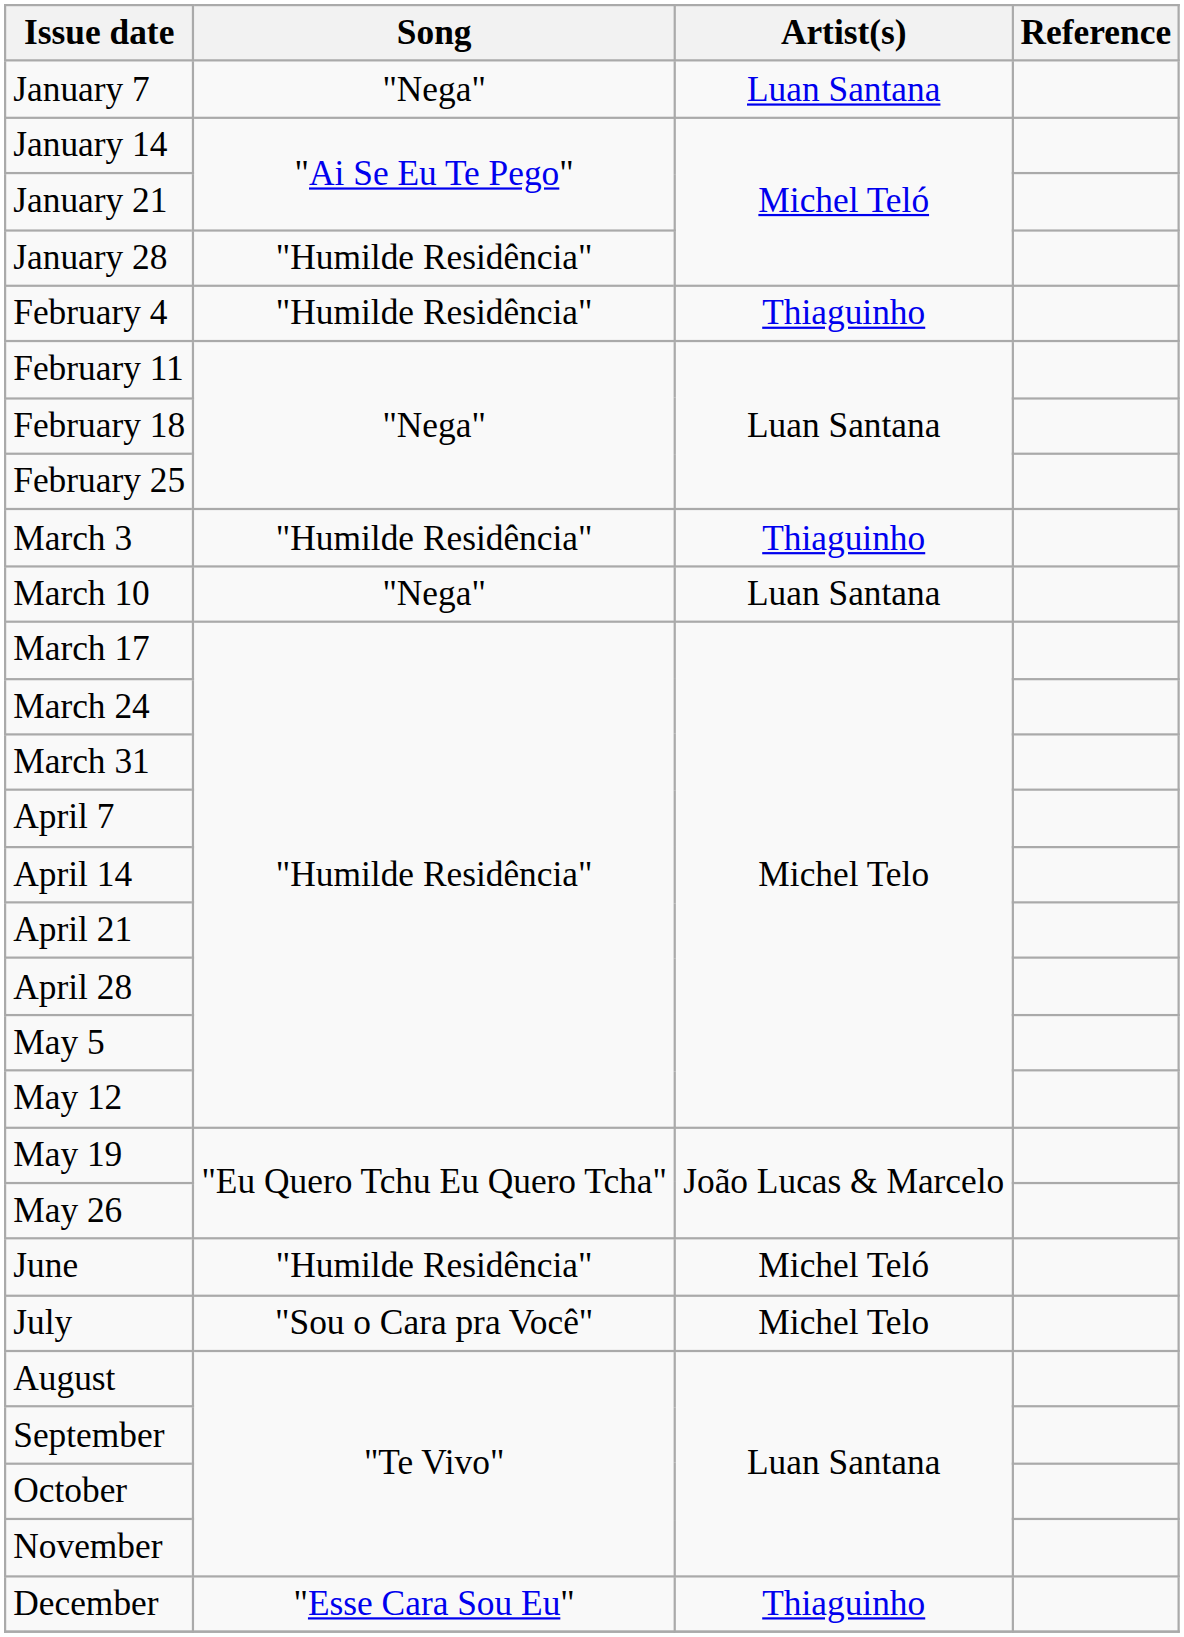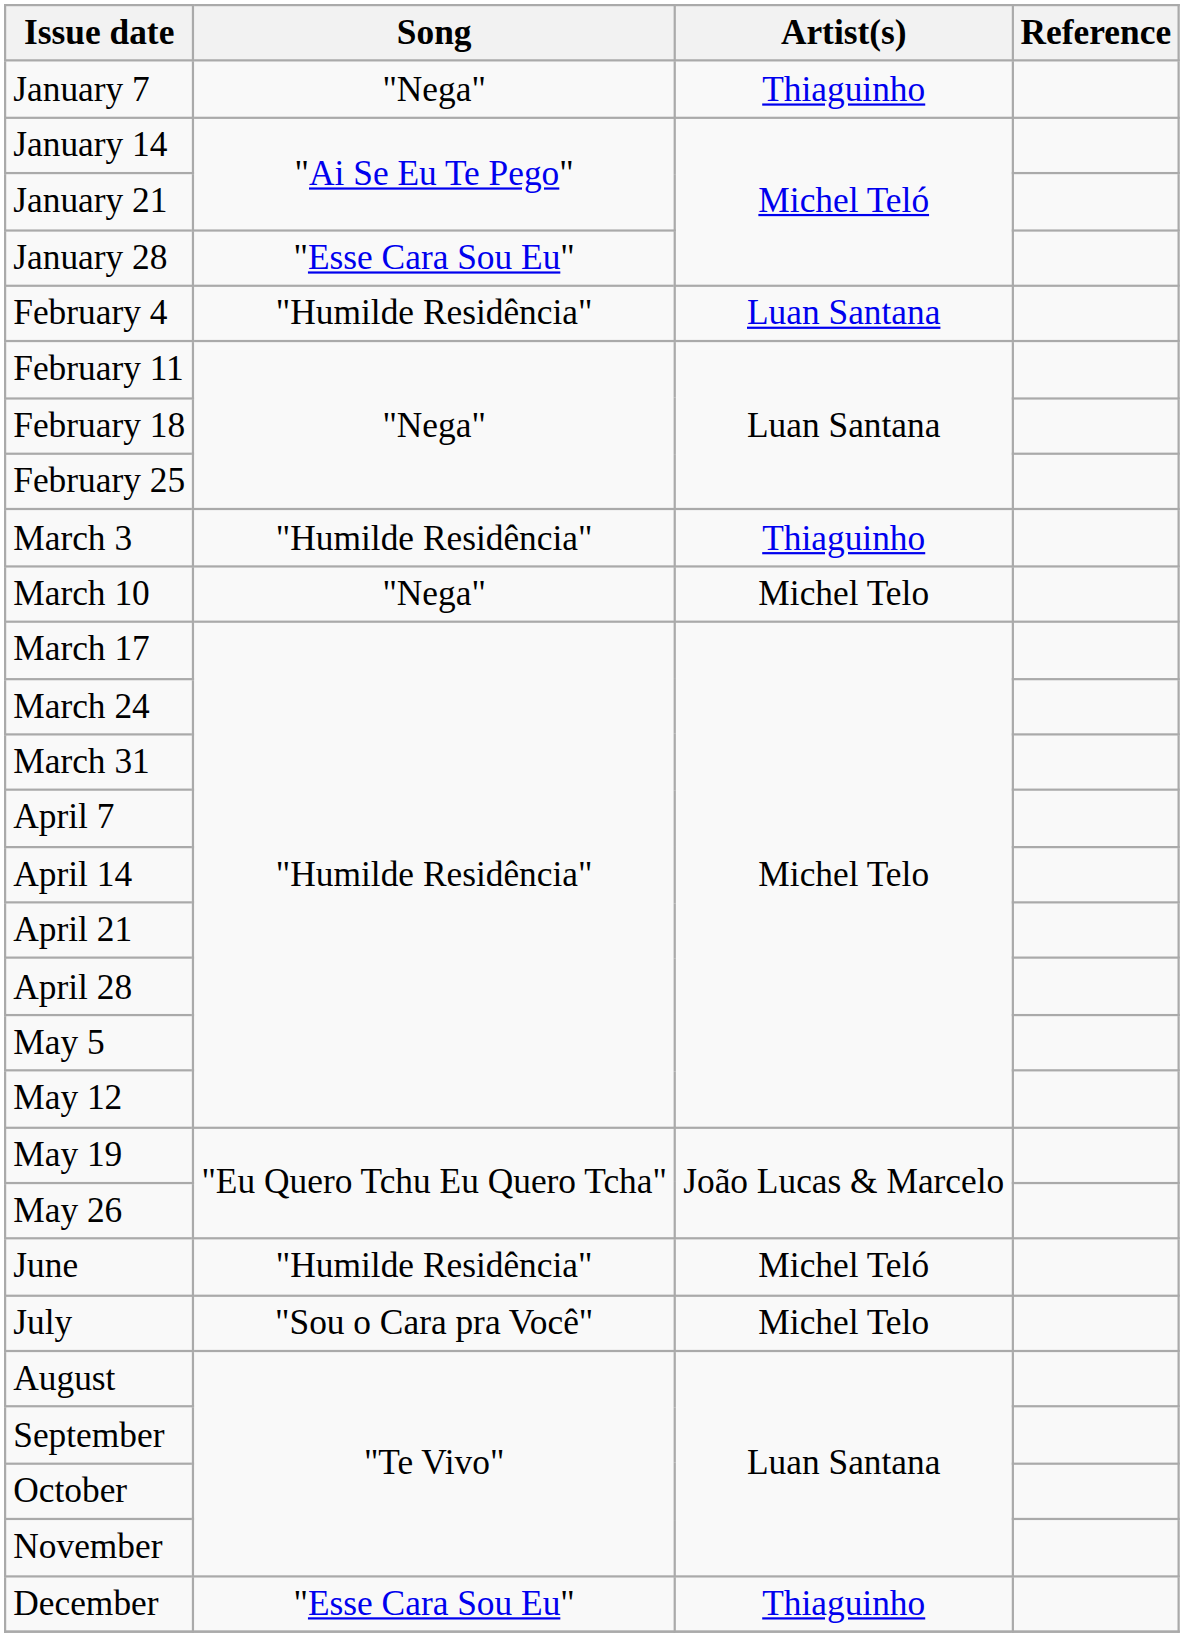January 7 | Artist(s): Luan Santana -> Thiaguinho
January 28 | Song: "Humilde Residência" -> "Esse Cara Sou Eu"
February 4 | Artist(s): Thiaguinho -> Luan Santana
March 10 | Artist(s): Luan Santana -> Michel Telo
